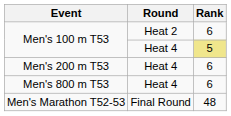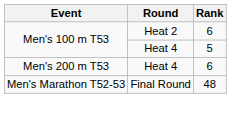Men's 100 m T53 / Heat 4 | Rank: khaki background -> no background
- row: Men's 800 m T53 | Heat 4 | 6
